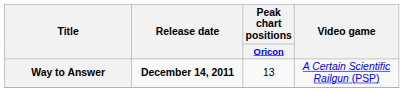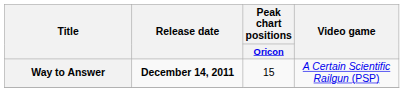Way to Answer | Peak chart positions / Oricon: 13 -> 15
